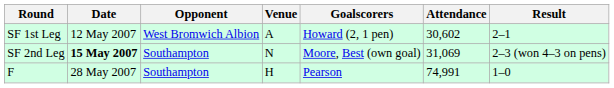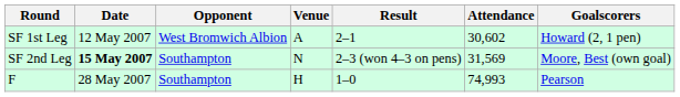columns swapped: Result <-> Goalscorers
SF 2nd Leg | Attendance: 31,069 -> 31,569
F | Attendance: 74,991 -> 74,993
